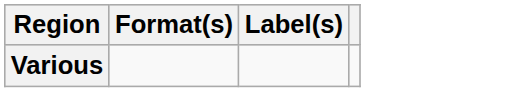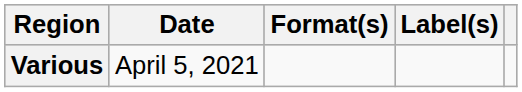+ column: Date | April 5, 2021
